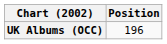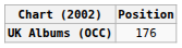UK Albums (OCC) | Position: 196 -> 176
